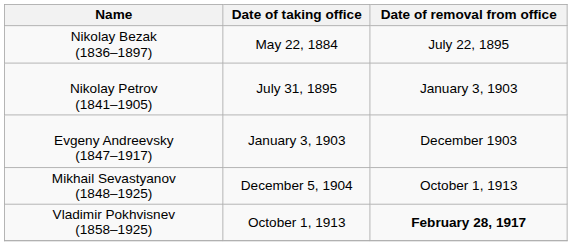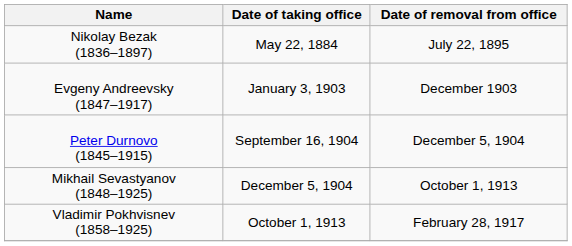- row: Nikolay Petrov (1841–1905) | July 31, 1895 | January 3, 1903
+ row: Peter Durnovo (1845–1915) | September 16, 1904 | December 5, 1904
Vladimir Pokhvisnev (1858–1925) | Date of removal from office: bold -> normal
